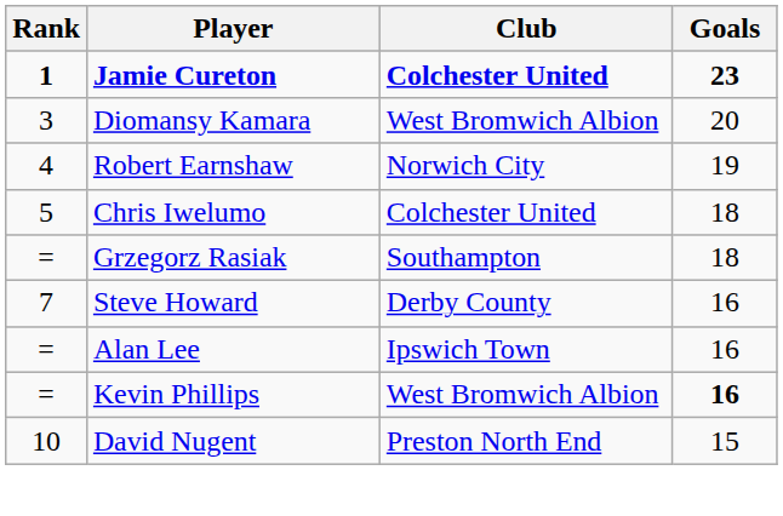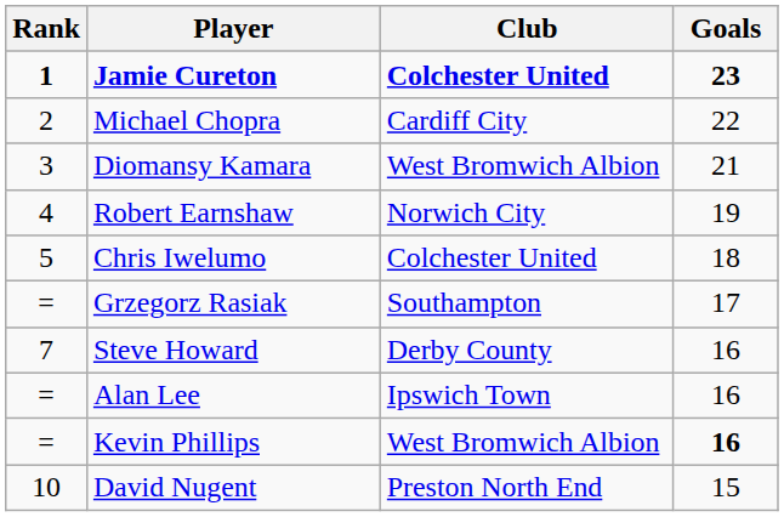+ row: 2 | Michael Chopra | Cardiff City | 22
Diomansy Kamara | Goals: 20 -> 21
Grzegorz Rasiak | Goals: 18 -> 17
